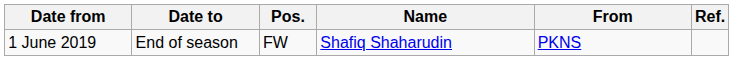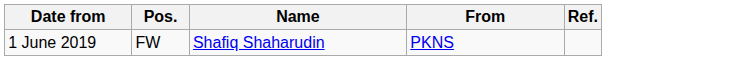- column: Date to | End of season
